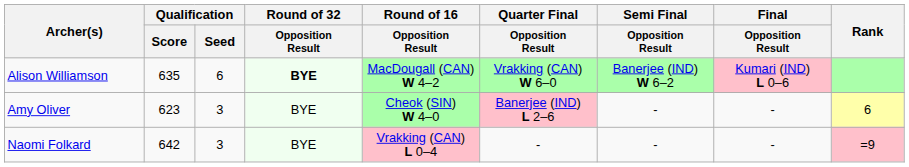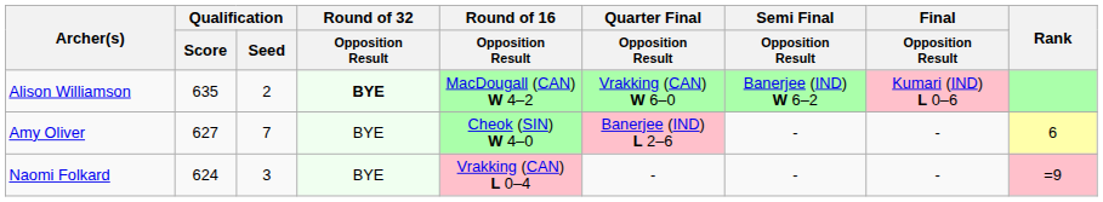Alison Williamson | Qualification / Seed: 6 -> 2
Amy Oliver | Qualification / Score: 623 -> 627
Amy Oliver | Qualification / Seed: 3 -> 7
Naomi Folkard | Qualification / Score: 642 -> 624
